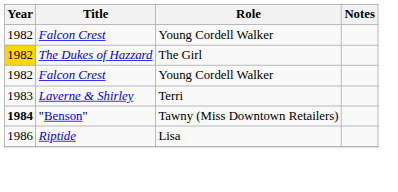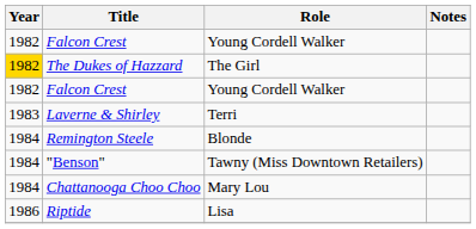+ row: 1984 | Remington Steele | Blonde
"Benson" | Year: bold -> normal
+ row: 1984 | Chattanooga Choo Choo | Mary Lou
